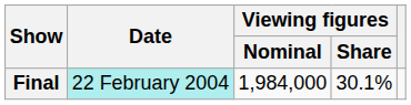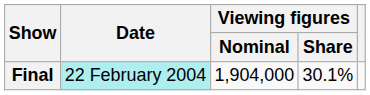Final | Viewing figures / Nominal: 1,984,000 -> 1,904,000
